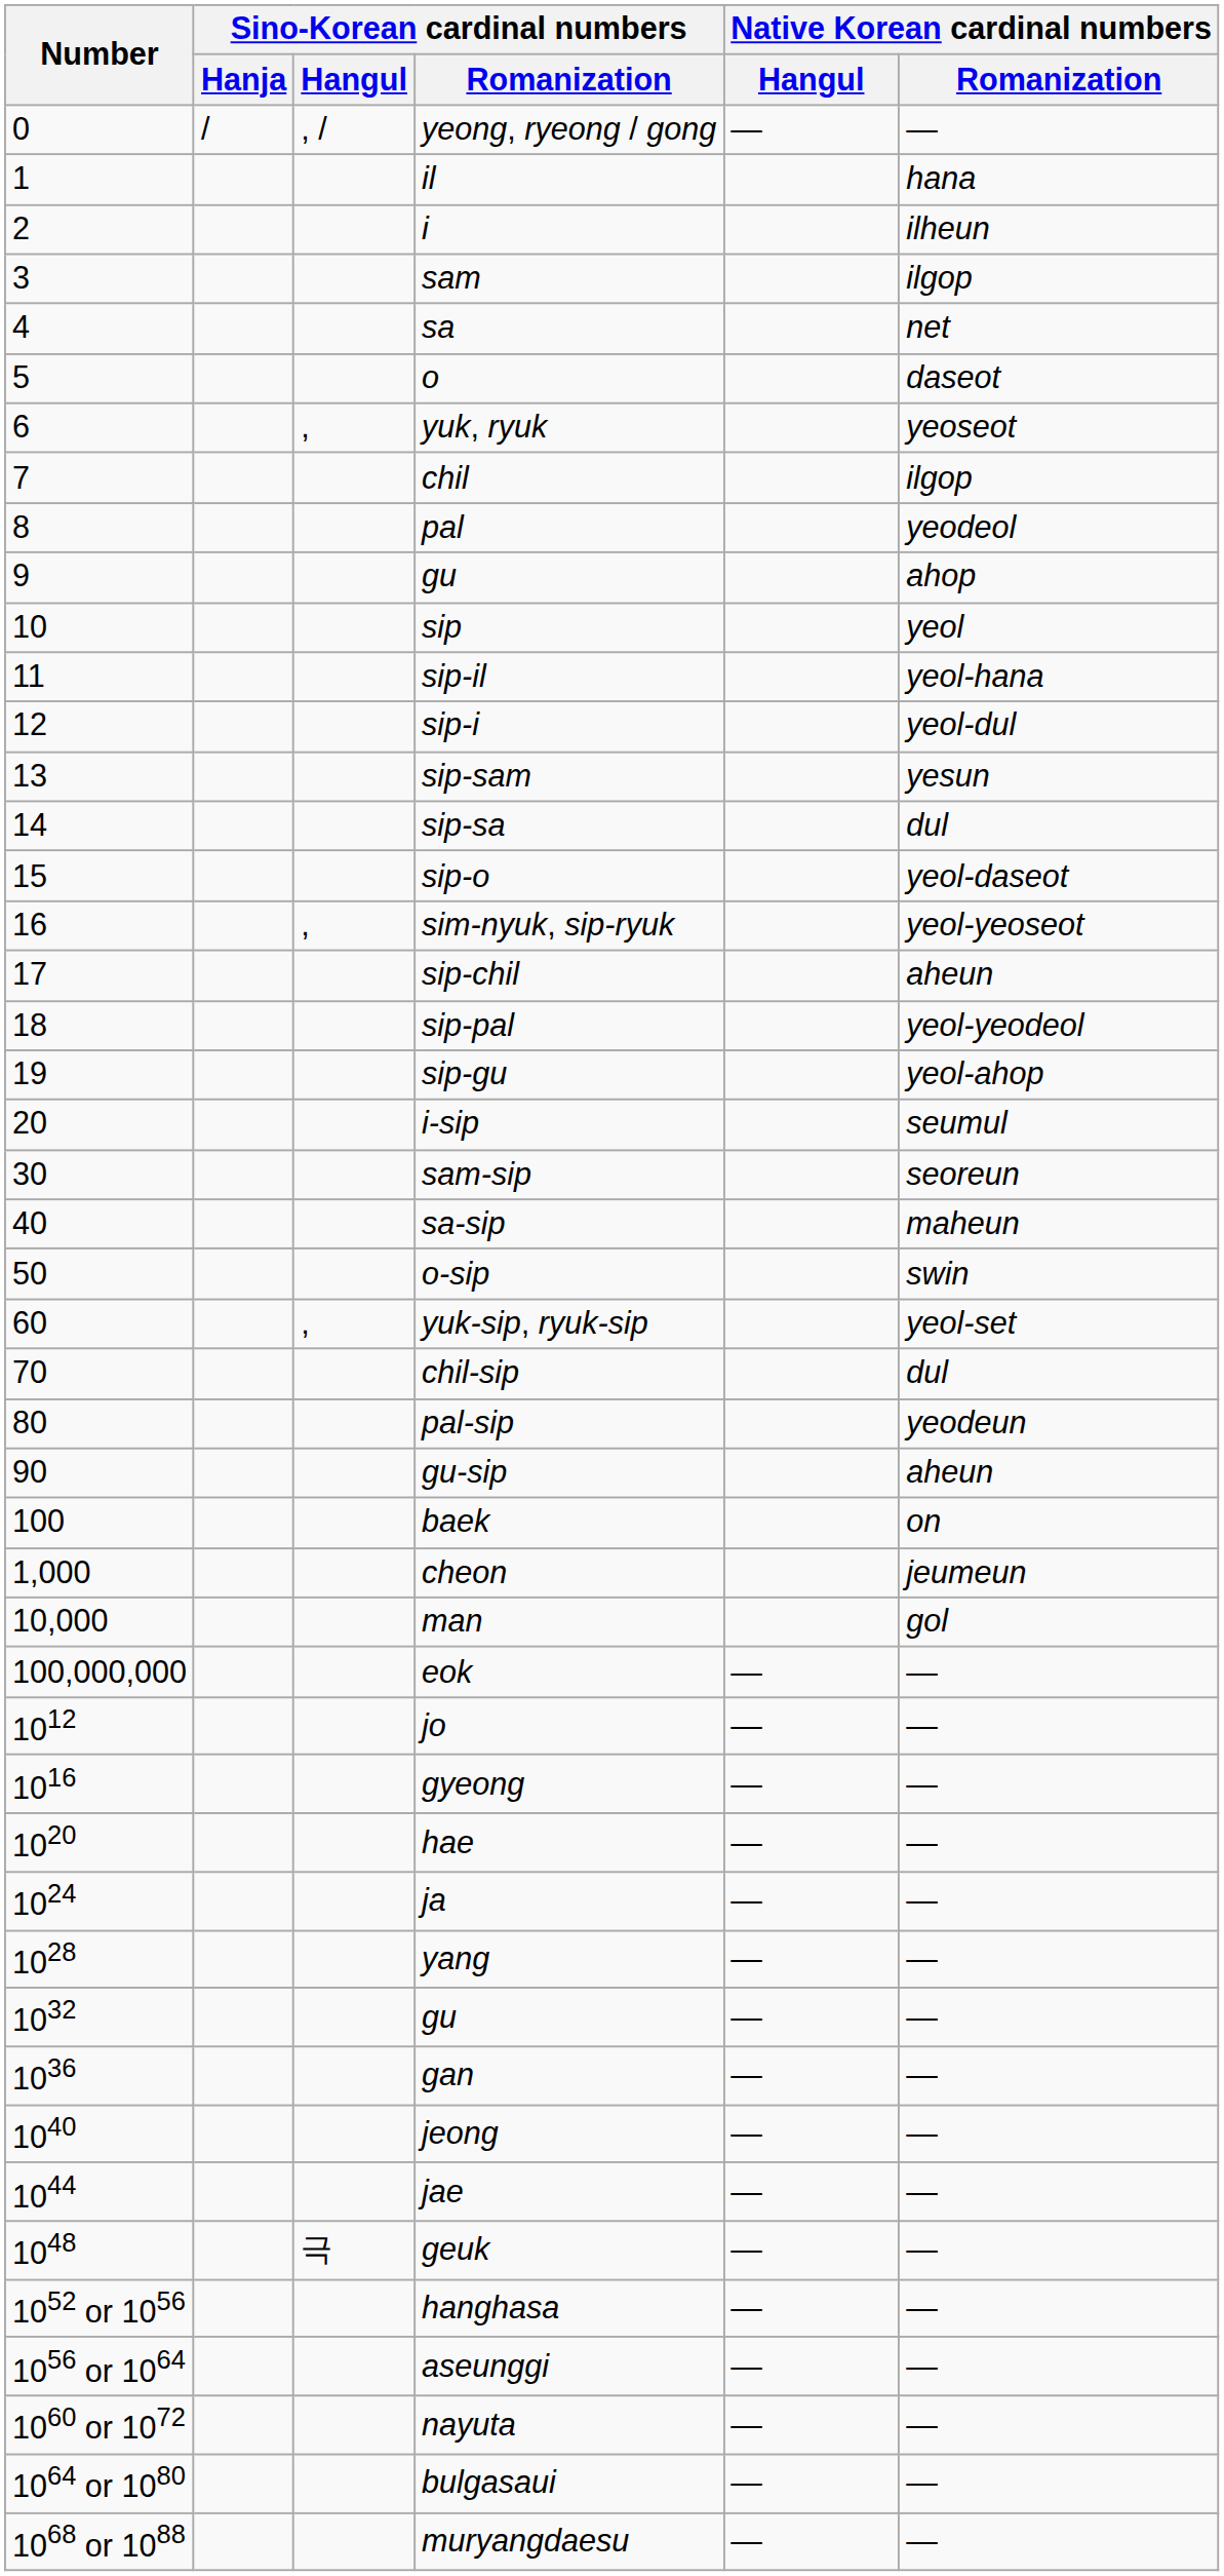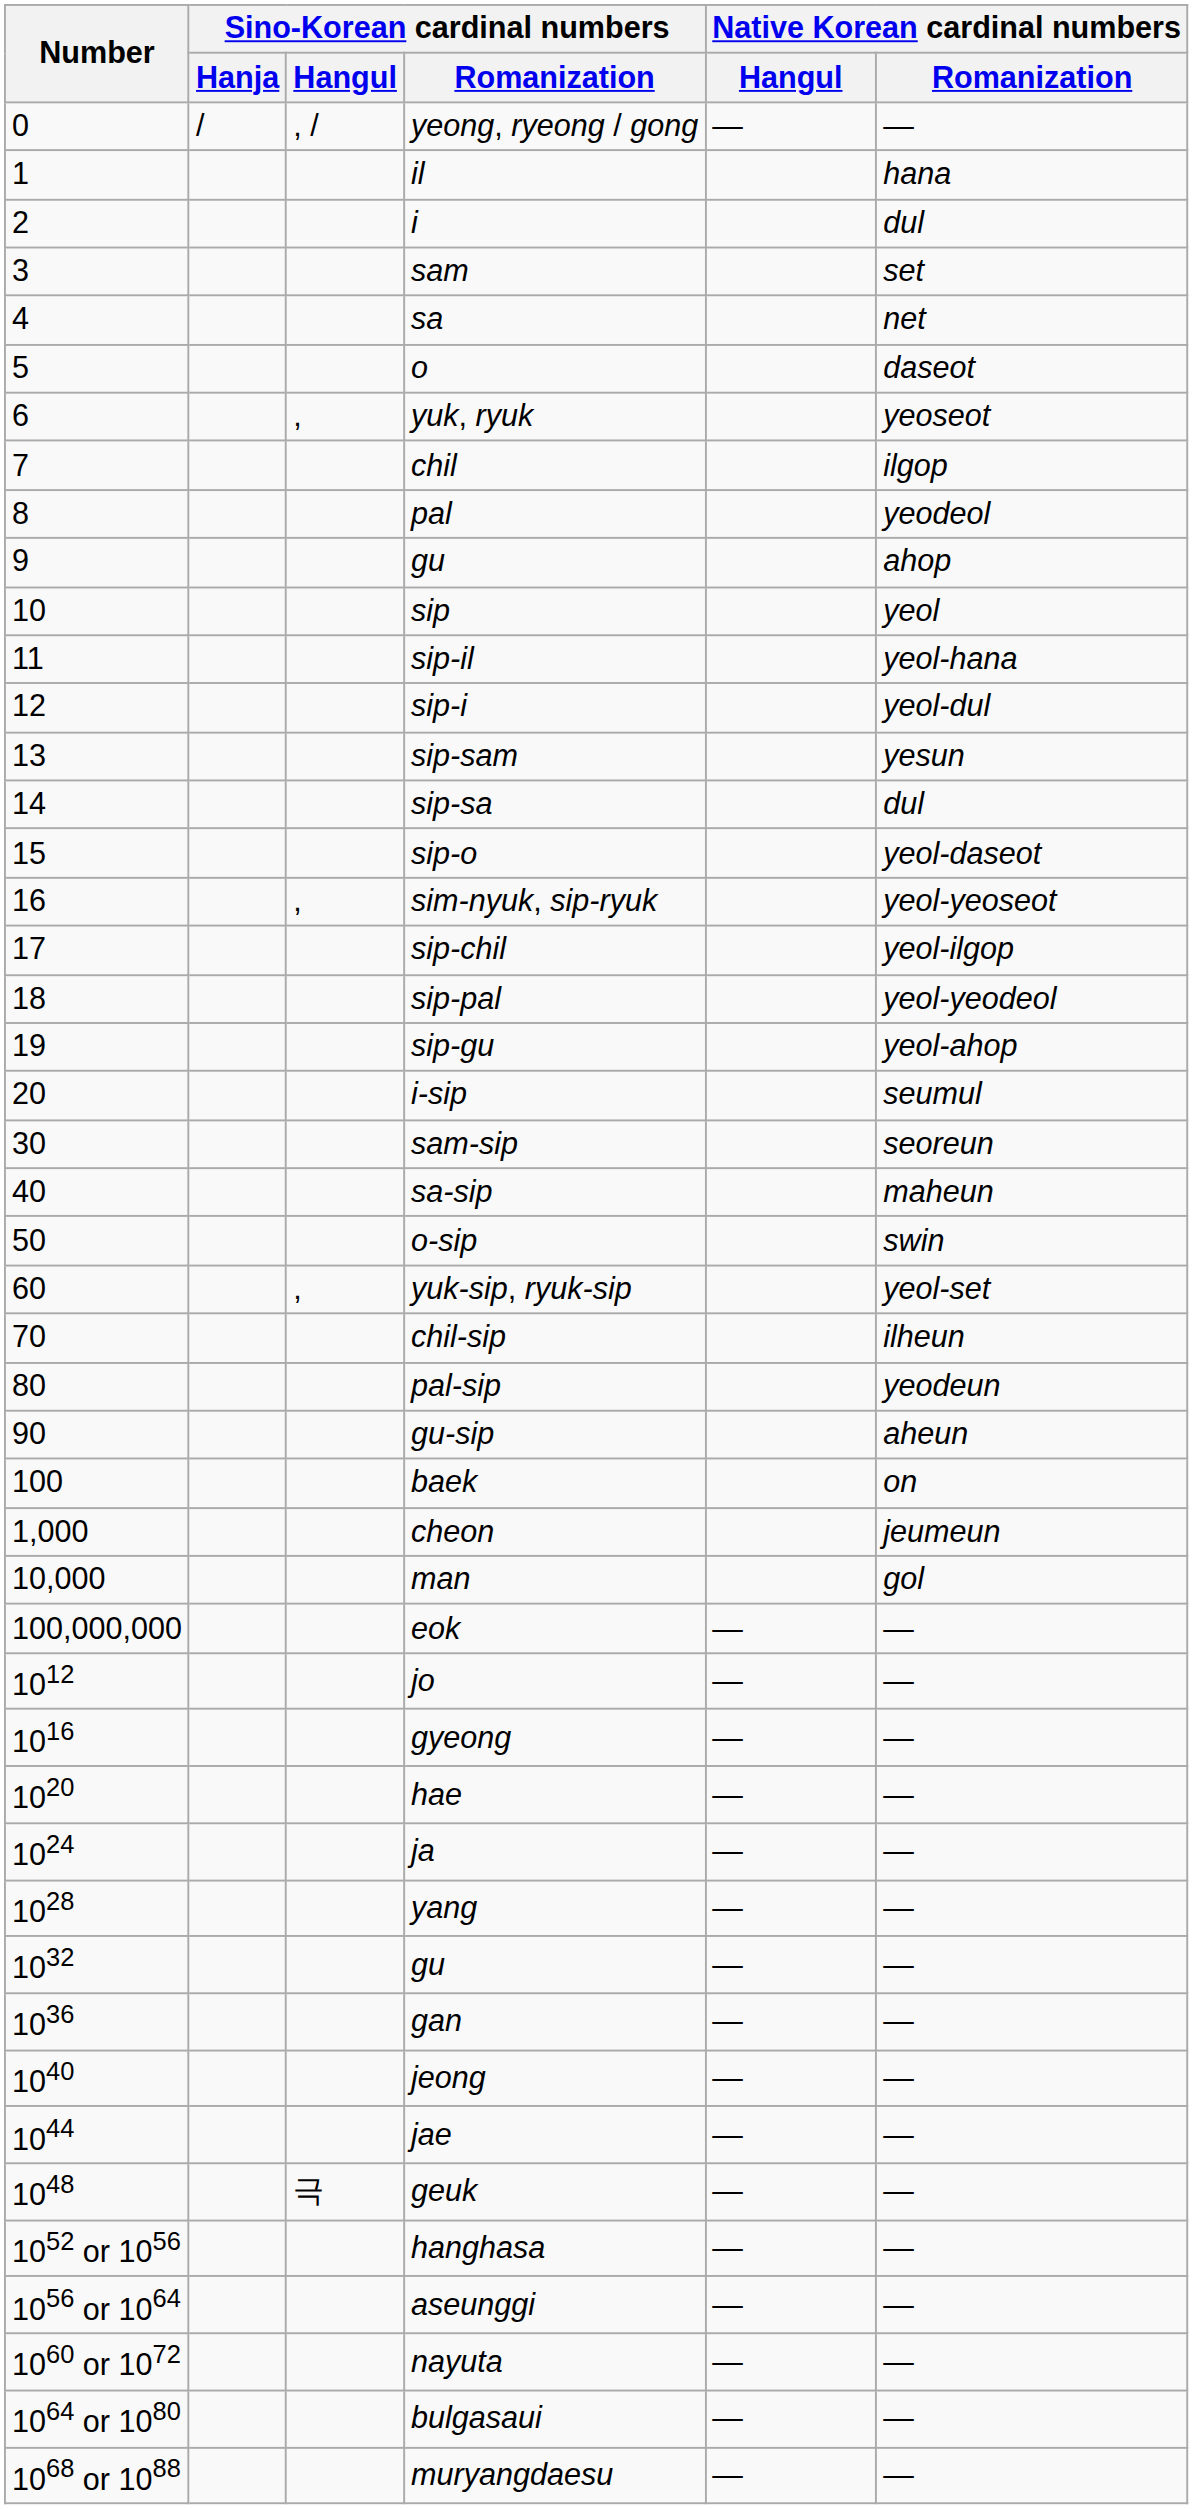i | Native Korean cardinal numbers / Romanization: ilheun -> dul
sam | Native Korean cardinal numbers / Romanization: ilgop -> set
sip-chil | Native Korean cardinal numbers / Romanization: aheun -> yeol-ilgop
chil-sip | Native Korean cardinal numbers / Romanization: dul -> ilheun
